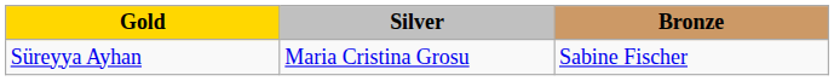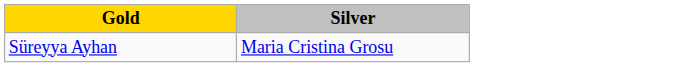- column: Bronze | Sabine Fischer
